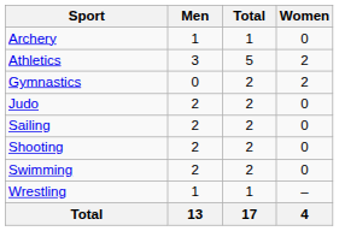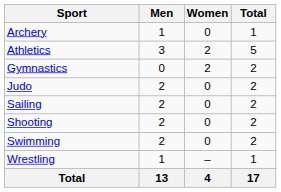columns swapped: Women <-> Total
